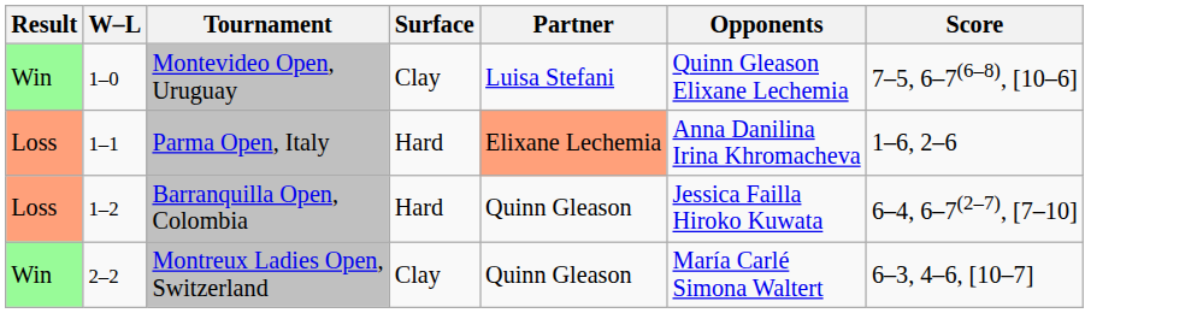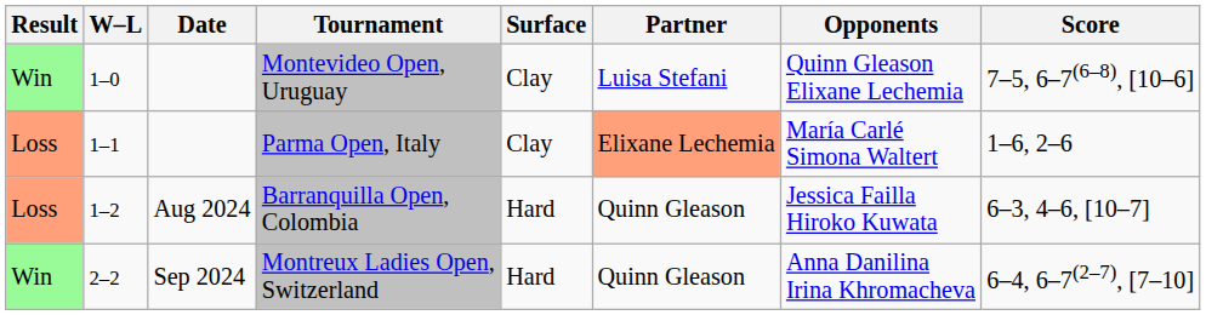+ column: Date | Aug 2024 | Sep 2024
Parma Open, Italy | Surface: Hard -> Clay
Parma Open, Italy | Opponents: Anna Danilina Irina Khromacheva -> María Carlé Simona Waltert
Barranquilla Open, Colombia | Score: 6–4, 6–7(2–7), [7–10] -> 6–3, 4–6, [10–7]
Montreux Ladies Open, Switzerland | Surface: Clay -> Hard
Montreux Ladies Open, Switzerland | Opponents: María Carlé Simona Waltert -> Anna Danilina Irina Khromacheva
Montreux Ladies Open, Switzerland | Score: 6–3, 4–6, [10–7] -> 6–4, 6–7(2–7), [7–10]
